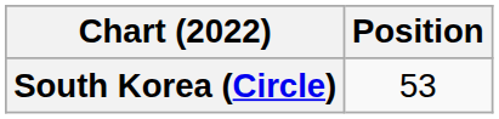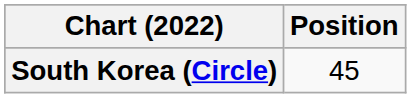South Korea (Circle) | Position: 53 -> 45
